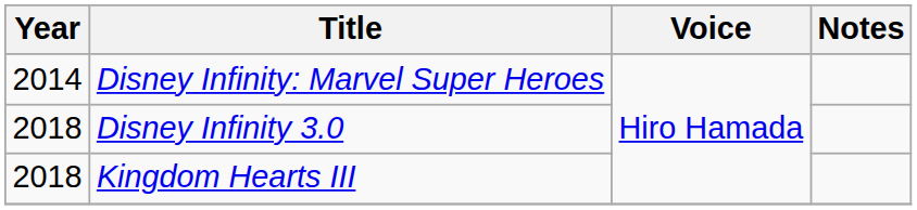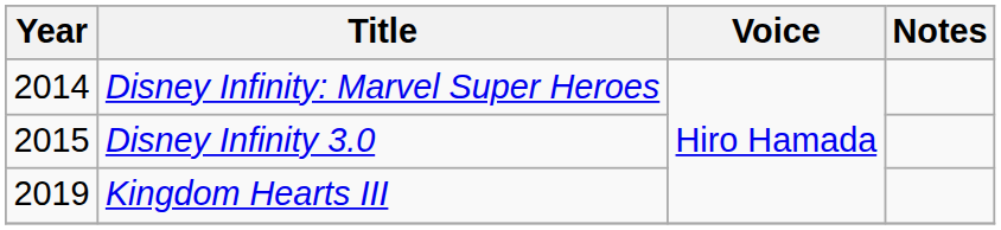Disney Infinity 3.0 | Year: 2018 -> 2015
Kingdom Hearts III | Year: 2018 -> 2019
